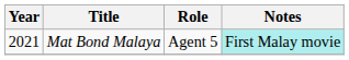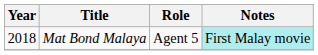Mat Bond Malaya | Year: 2021 -> 2018
